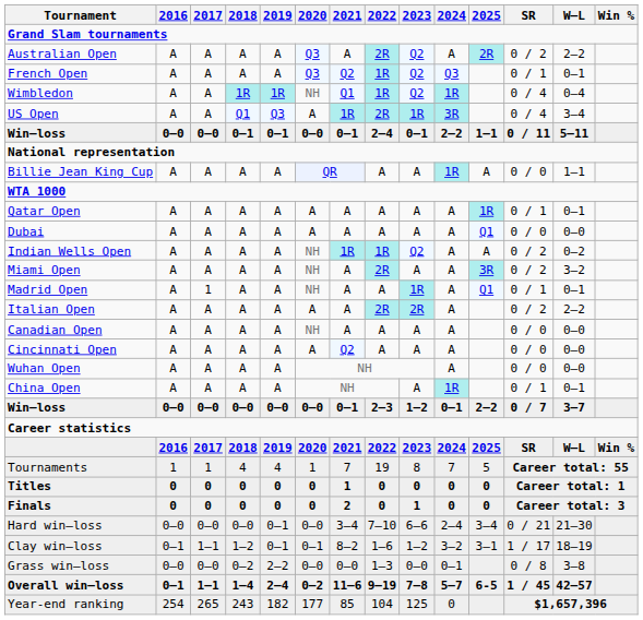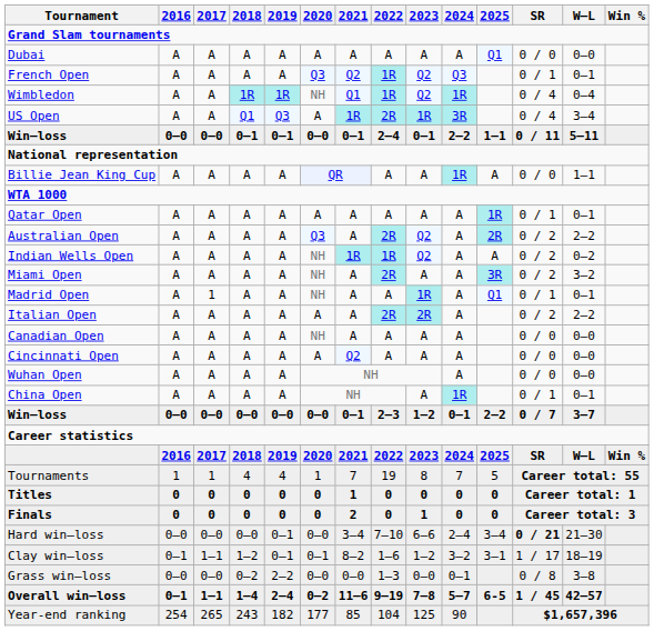rows swapped: Australian Open <-> Dubai
Hard win–loss | SR: normal -> bold
Year-end ranking | 2024: 0 -> 90
